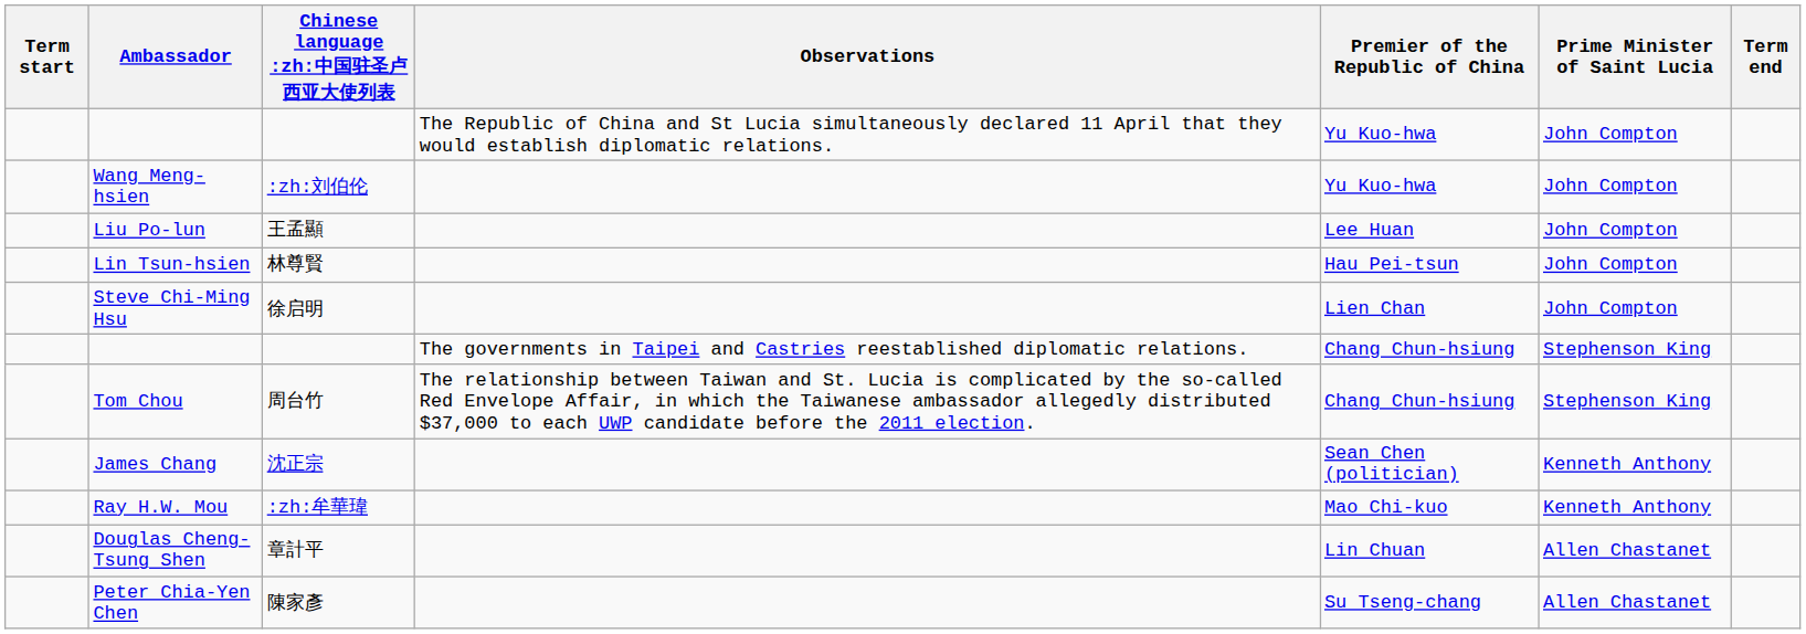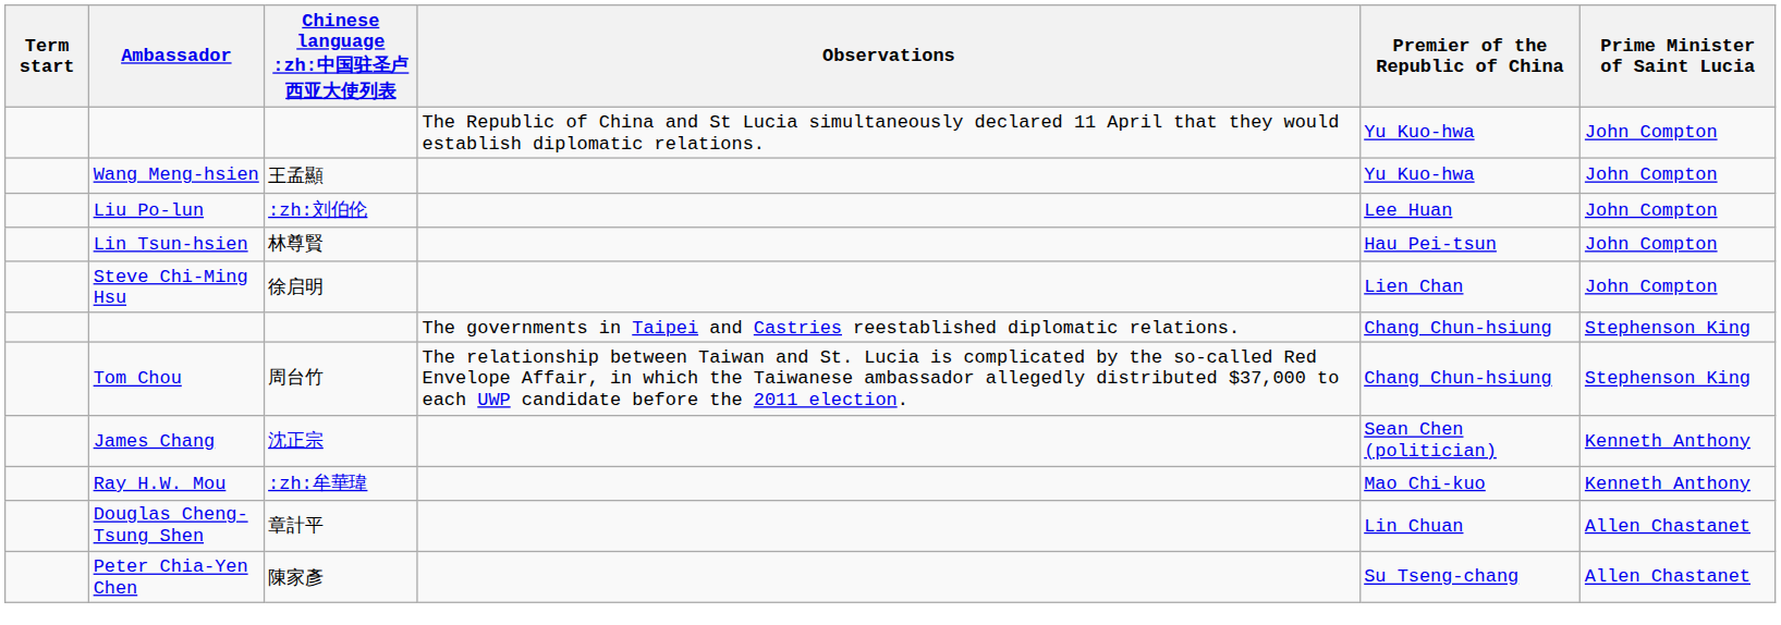- column: Term end
Wang Meng-hsien | Chinese language :zh:中国驻圣卢西亚大使列表: :zh:刘伯伦 -> 王孟顯
Liu Po-lun | Chinese language :zh:中国驻圣卢西亚大使列表: 王孟顯 -> :zh:刘伯伦
